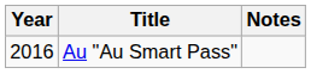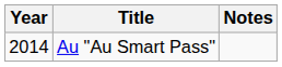Au "Au Smart Pass" | Year: 2016 -> 2014
